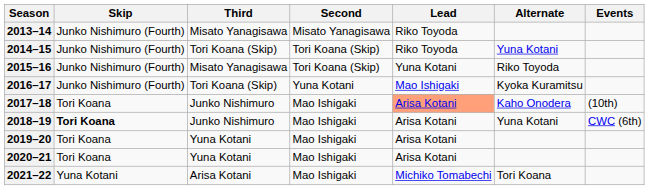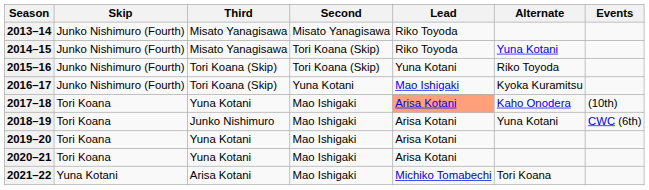2014–15 | Third: Tori Koana (Skip) -> Misato Yanagisawa
2015–16 | Third: Misato Yanagisawa -> Tori Koana (Skip)
2017–18 | Third: Junko Nishimuro -> Yuna Kotani
2018–19 | Skip: bold -> normal
